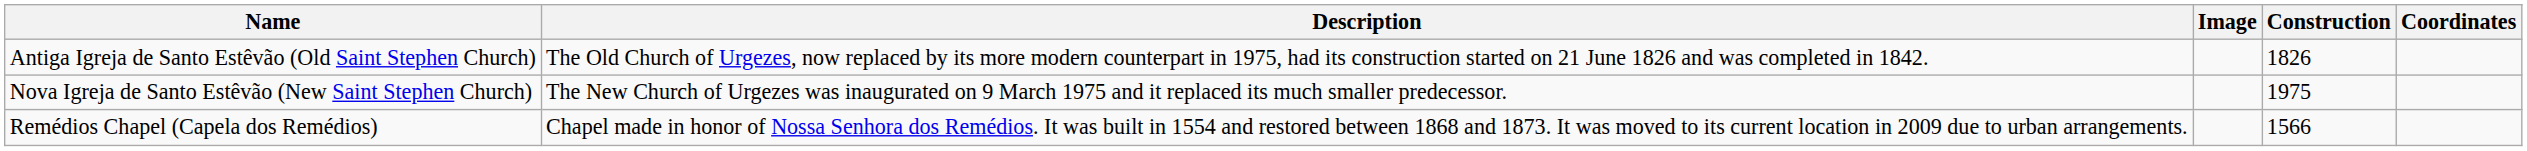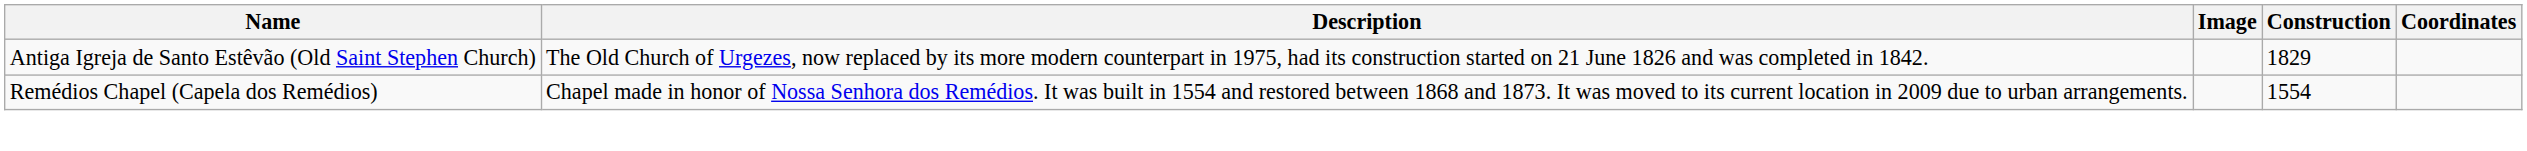Antiga Igreja de Santo Estêvão (Old Saint Stephen Church) | Construction: 1826 -> 1829
- row: Nova Igreja de Santo Estêvão (New Saint Stephen Church) | The New Church of Urgezes was inaugurated on 9 March 1975 and it replaced its much smaller predecessor. | 1975
Remédios Chapel (Capela dos Remédios) | Construction: 1566 -> 1554
